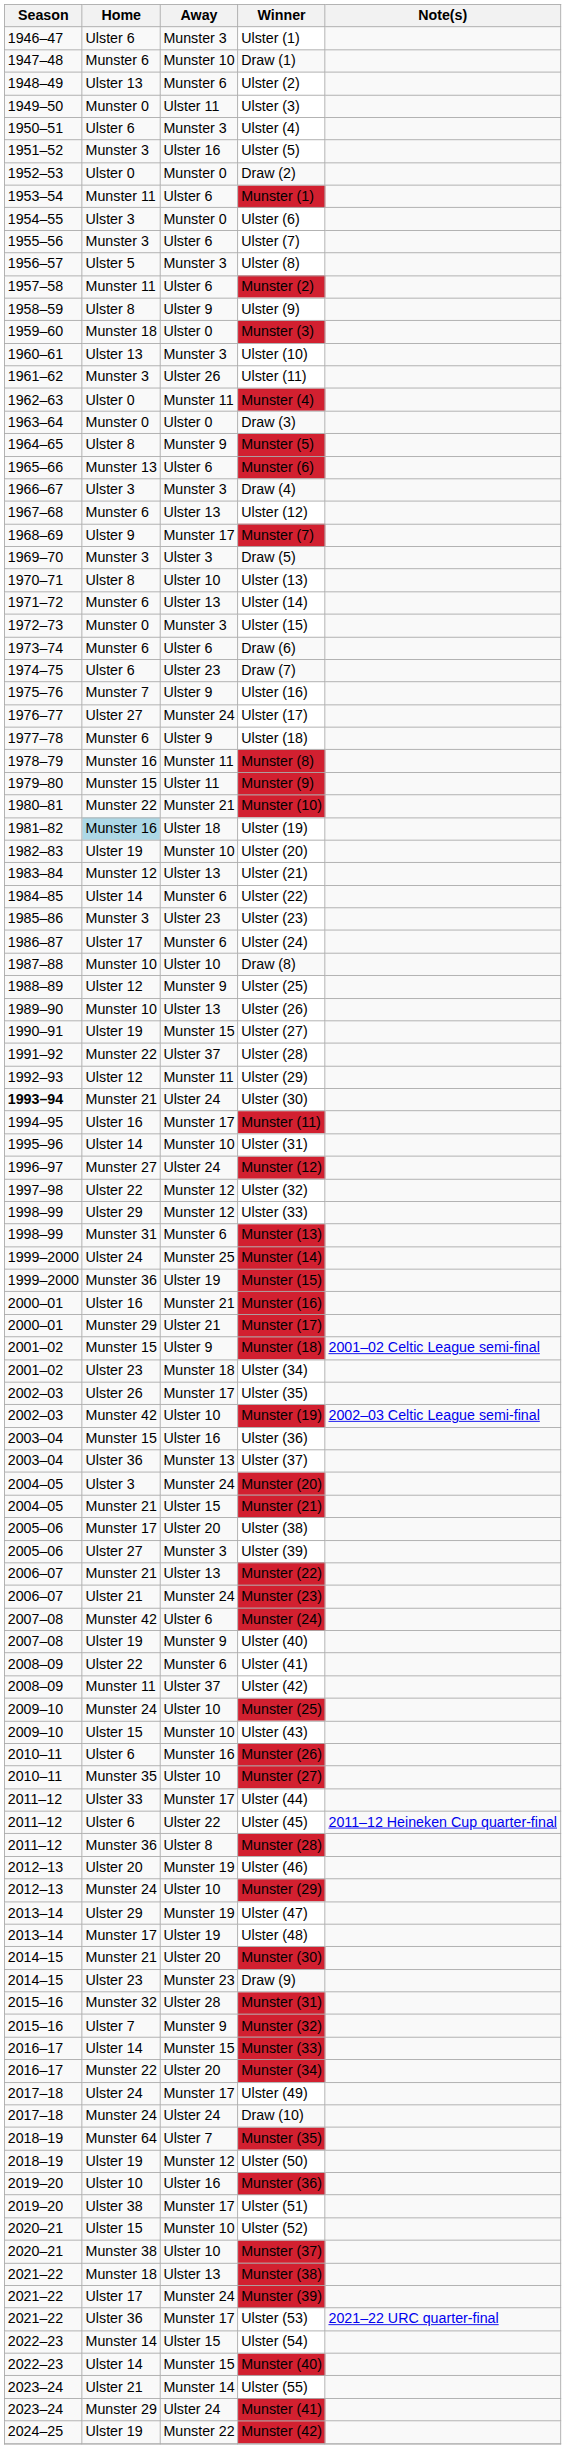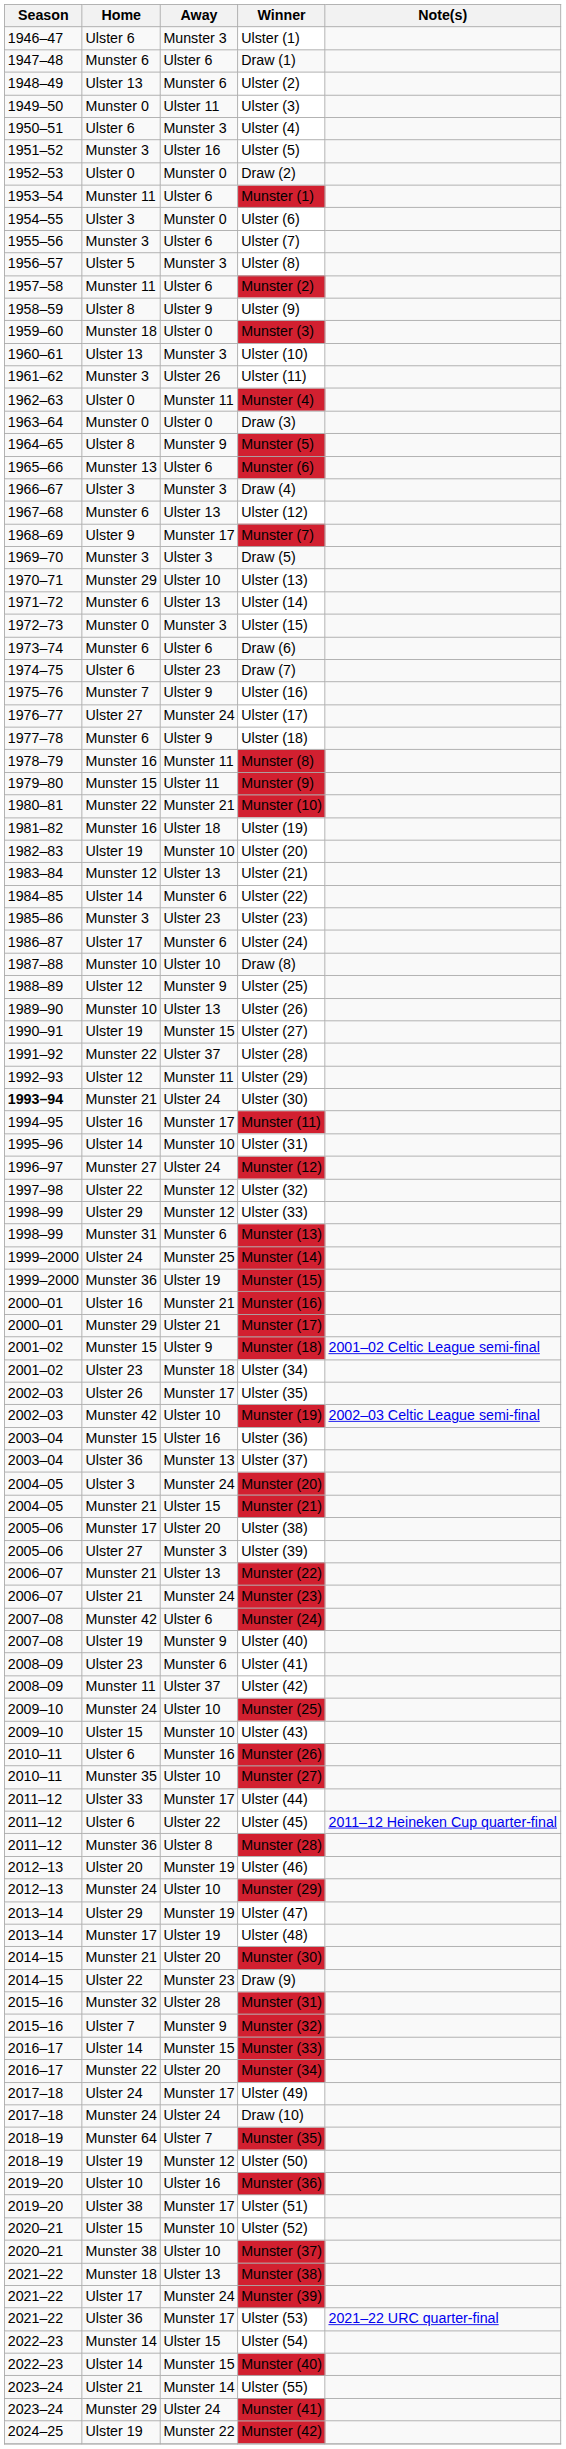Draw (1) | Away: Munster 10 -> Ulster 6
Ulster (13) | Home: Ulster 8 -> Munster 29
Ulster (19) | Home: lightblue background -> no background
Ulster (41) | Home: Ulster 22 -> Ulster 23
Draw (9) | Home: Ulster 23 -> Ulster 22
